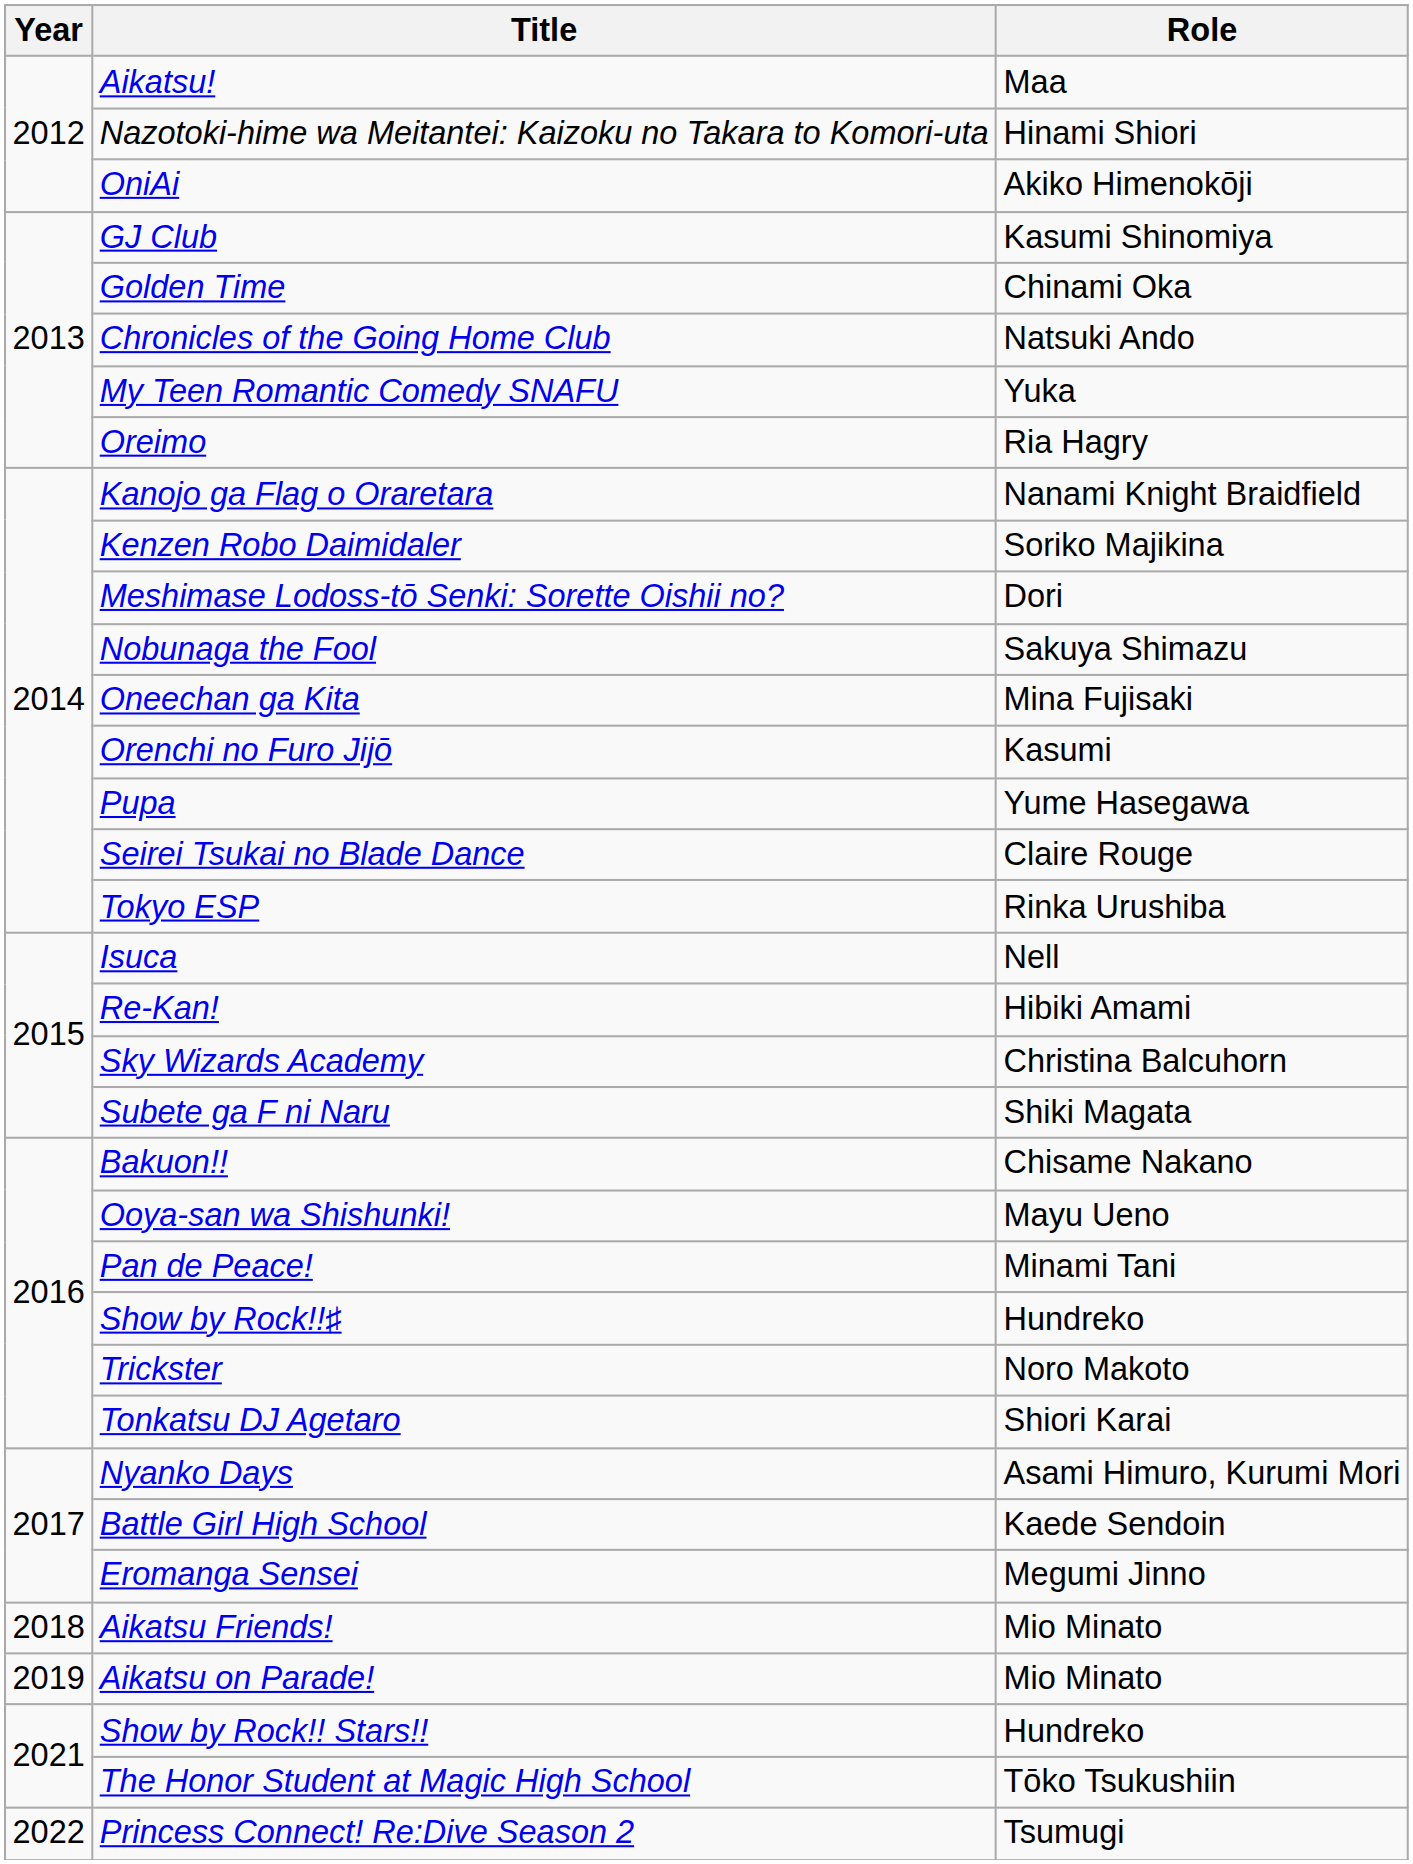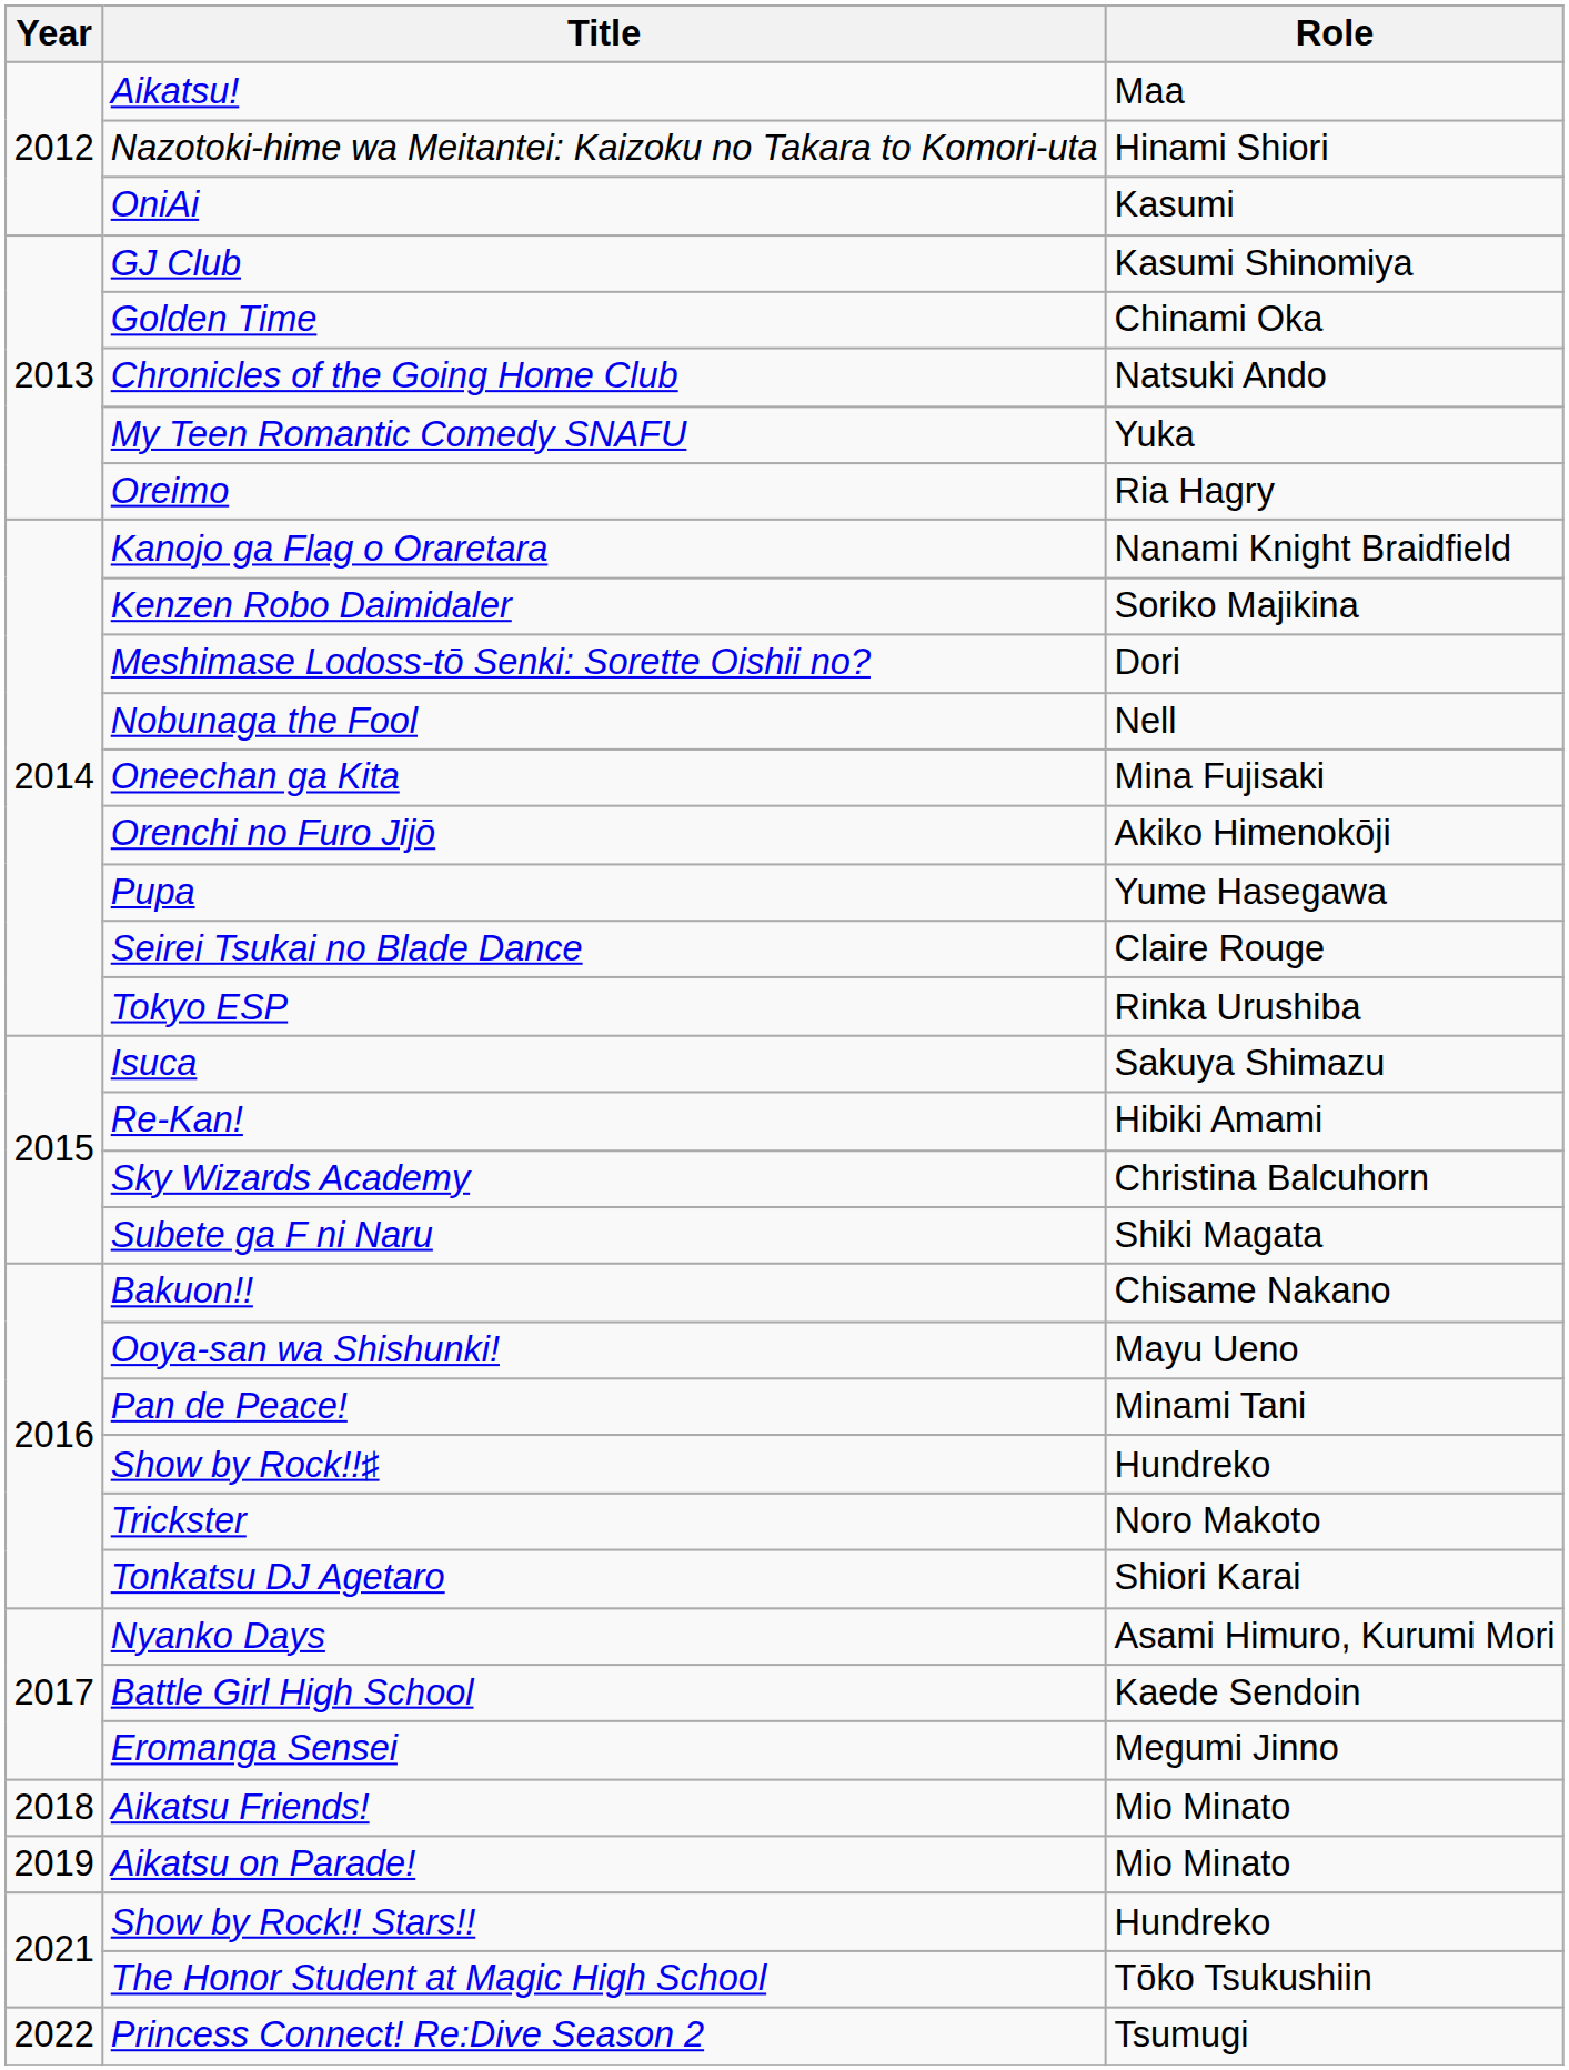OniAi | Role: Akiko Himenokōji -> Kasumi
Nobunaga the Fool | Role: Sakuya Shimazu -> Nell
Orenchi no Furo Jijō | Role: Kasumi -> Akiko Himenokōji
Isuca | Role: Nell -> Sakuya Shimazu
